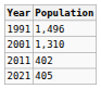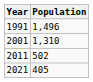2011 | Population: 402 -> 502
